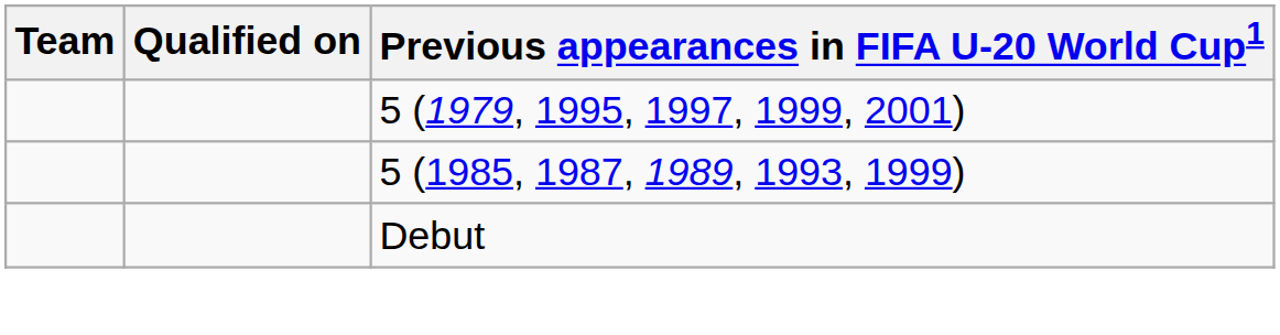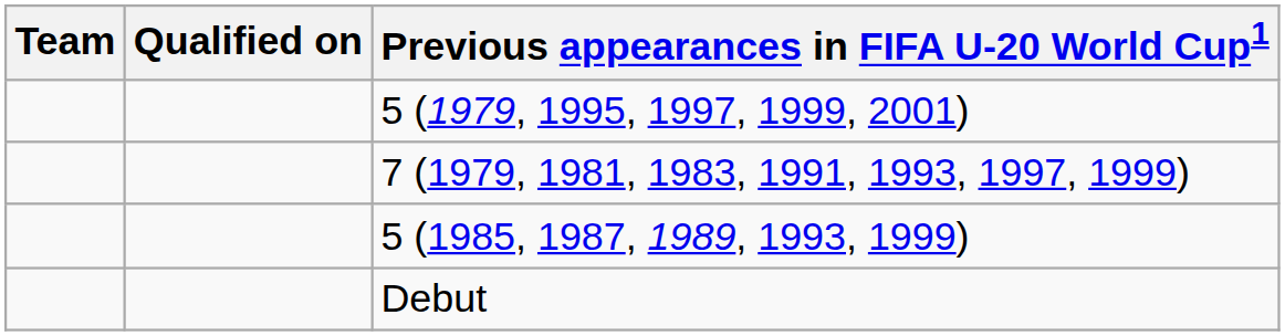+ row: 7 (1979, 1981, 1983, 1991, 1993, 1997, 1999)
